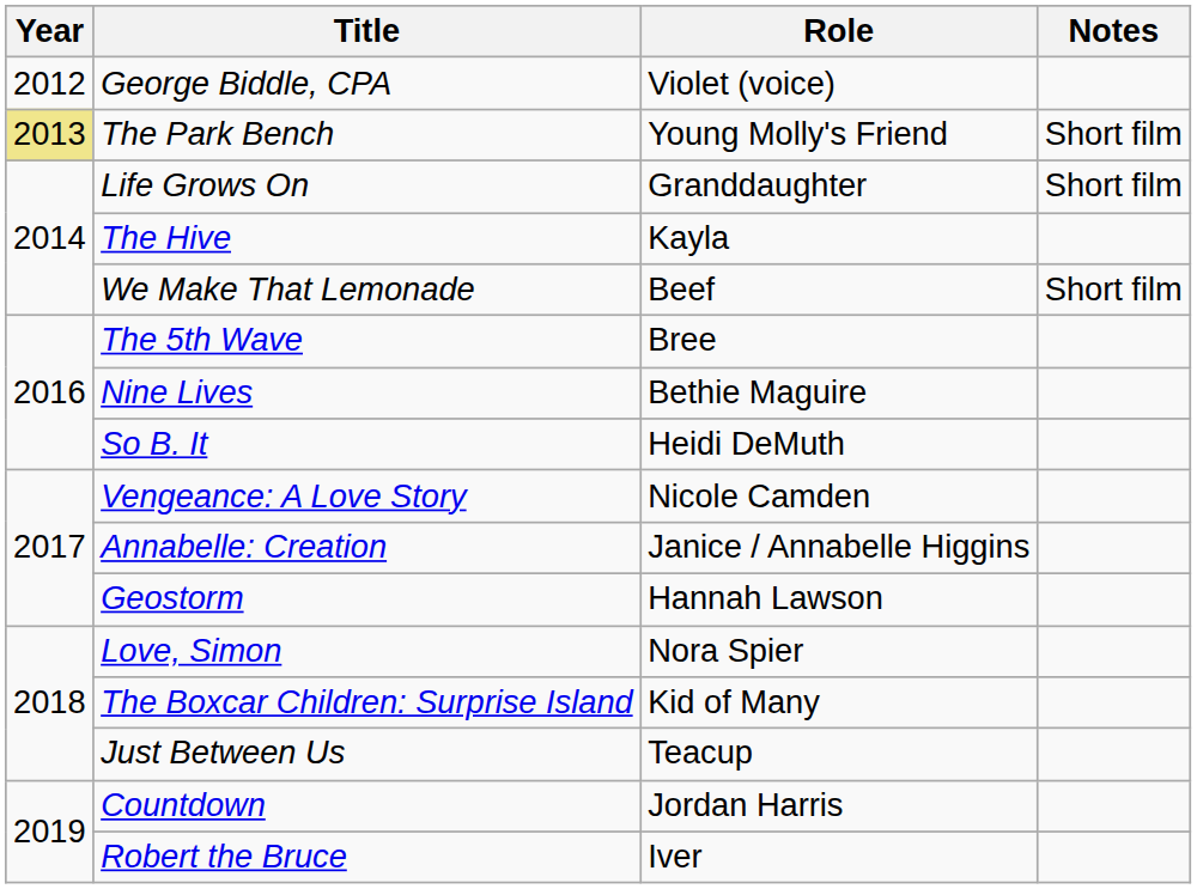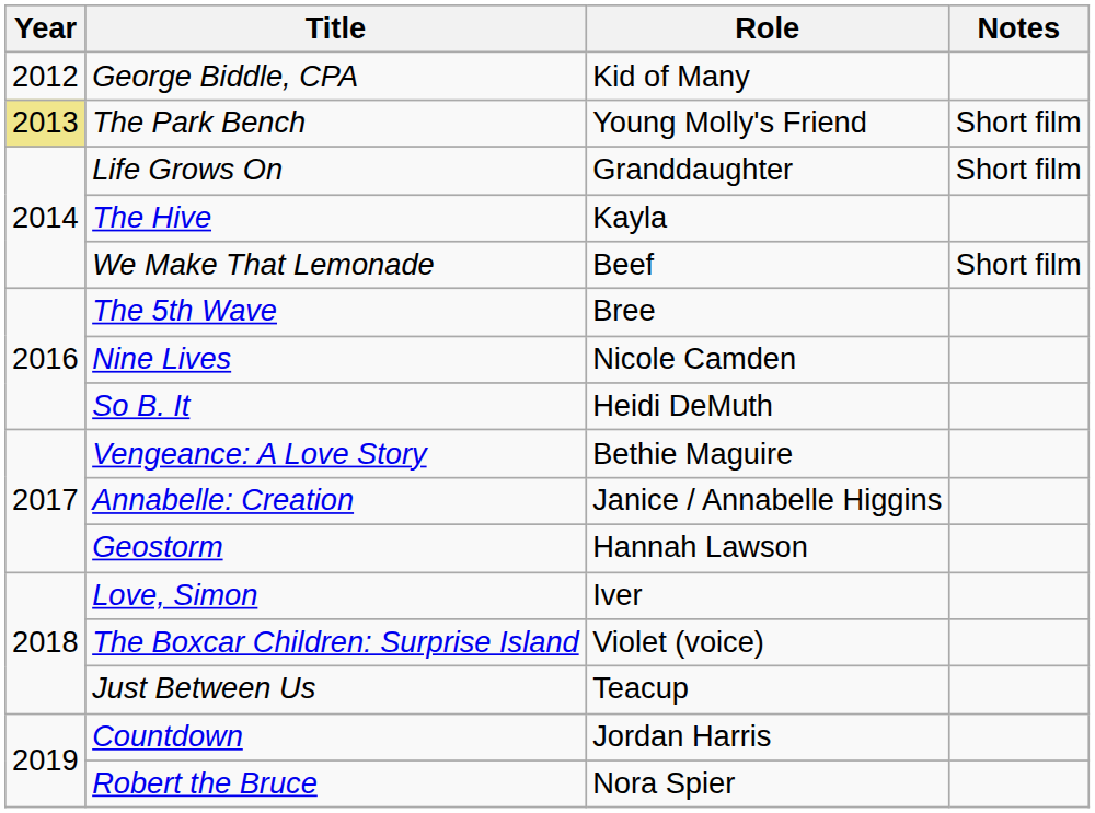George Biddle, CPA | Role: Violet (voice) -> Kid of Many
Nine Lives | Role: Bethie Maguire -> Nicole Camden
Vengeance: A Love Story | Role: Nicole Camden -> Bethie Maguire
Love, Simon | Role: Nora Spier -> Iver
The Boxcar Children: Surprise Island | Role: Kid of Many -> Violet (voice)
Robert the Bruce | Role: Iver -> Nora Spier
